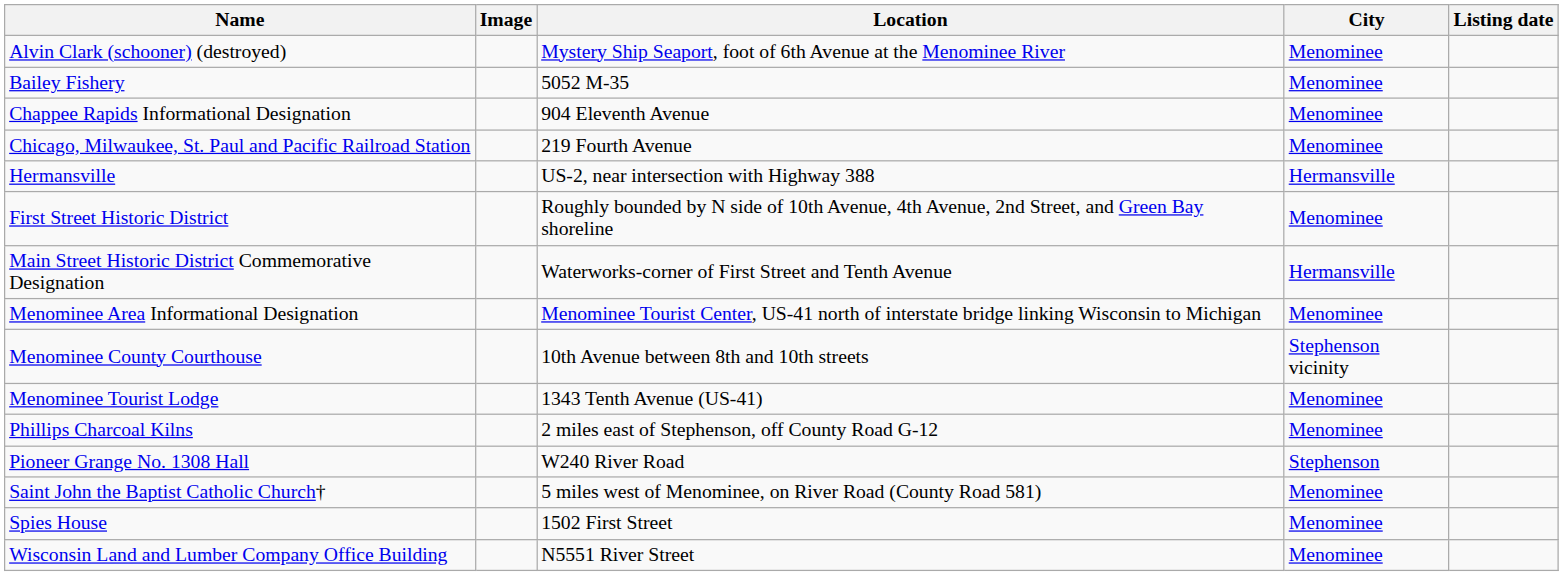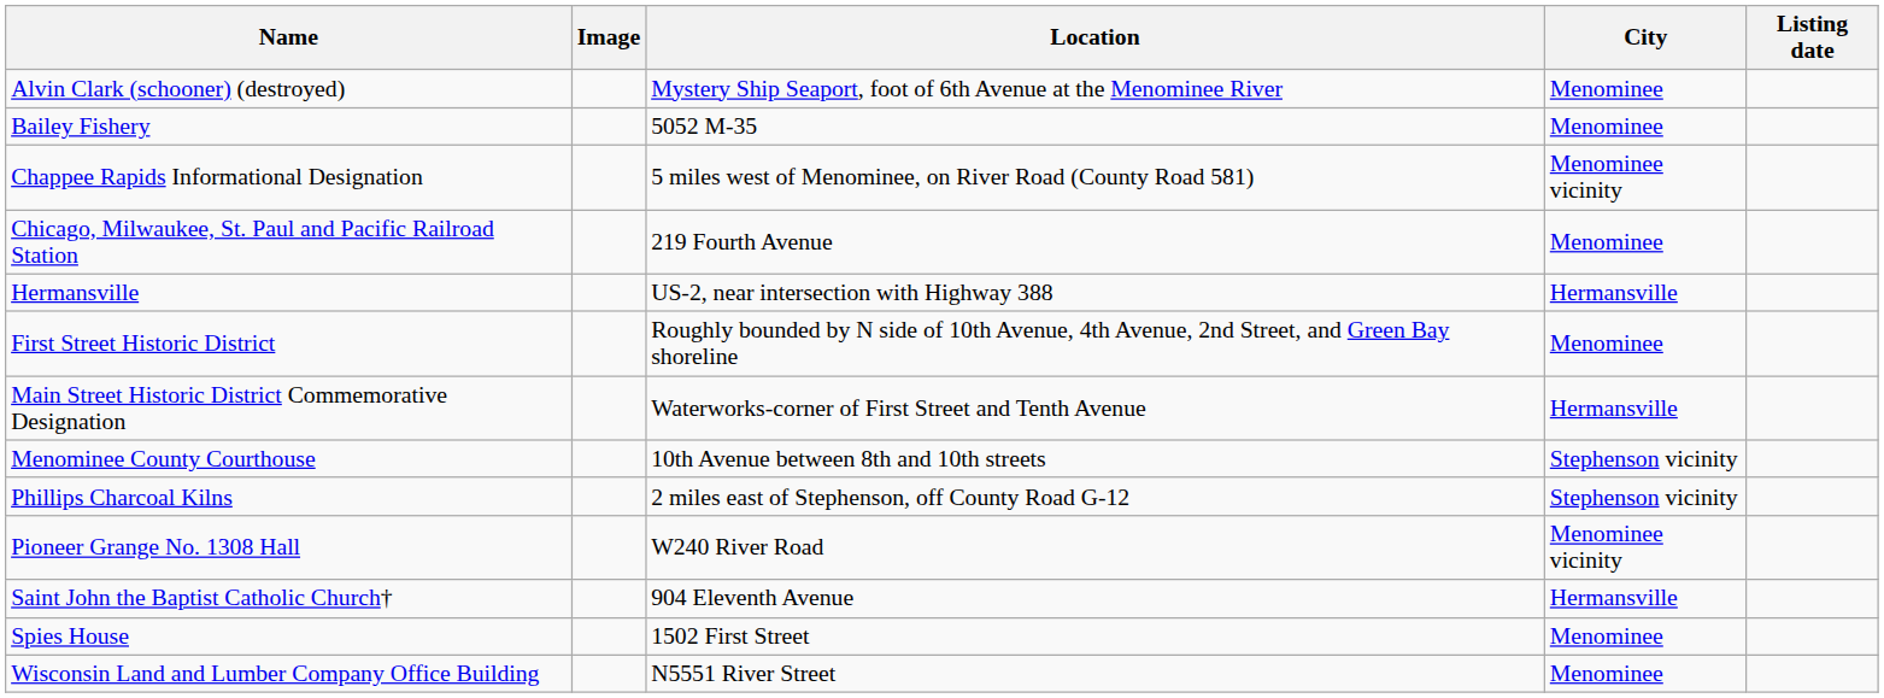Chappee Rapids Informational Designation | Location: 904 Eleventh Avenue -> 5 miles west of Menominee, on River Road (County Road 581)
Chappee Rapids Informational Designation | City: Menominee -> Menominee vicinity
- row: Menominee Area Informational Designation | Menominee Tourist Center, US-41 north of interstate bridge linking Wisconsin to Michigan | Menominee
- row: Menominee Tourist Lodge | 1343 Tenth Avenue (US-41) | Menominee
Phillips Charcoal Kilns | City: Menominee -> Stephenson vicinity
Pioneer Grange No. 1308 Hall | City: Stephenson -> Menominee vicinity
Saint John the Baptist Catholic Church† | Location: 5 miles west of Menominee, on River Road (County Road 581) -> 904 Eleventh Avenue
Saint John the Baptist Catholic Church† | City: Menominee -> Hermansville
